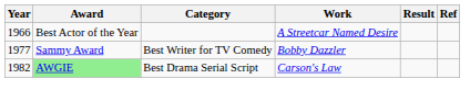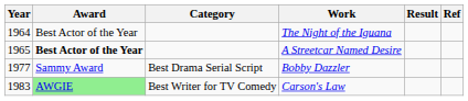+ row: 1964 | Best Actor of the Year | The Night of the Iguana
A Streetcar Named Desire | Year: 1966 -> 1965
A Streetcar Named Desire | Award: normal -> bold
Bobby Dazzler | Category: Best Writer for TV Comedy -> Best Drama Serial Script
Carson's Law | Year: 1982 -> 1983
Carson's Law | Category: Best Drama Serial Script -> Best Writer for TV Comedy
